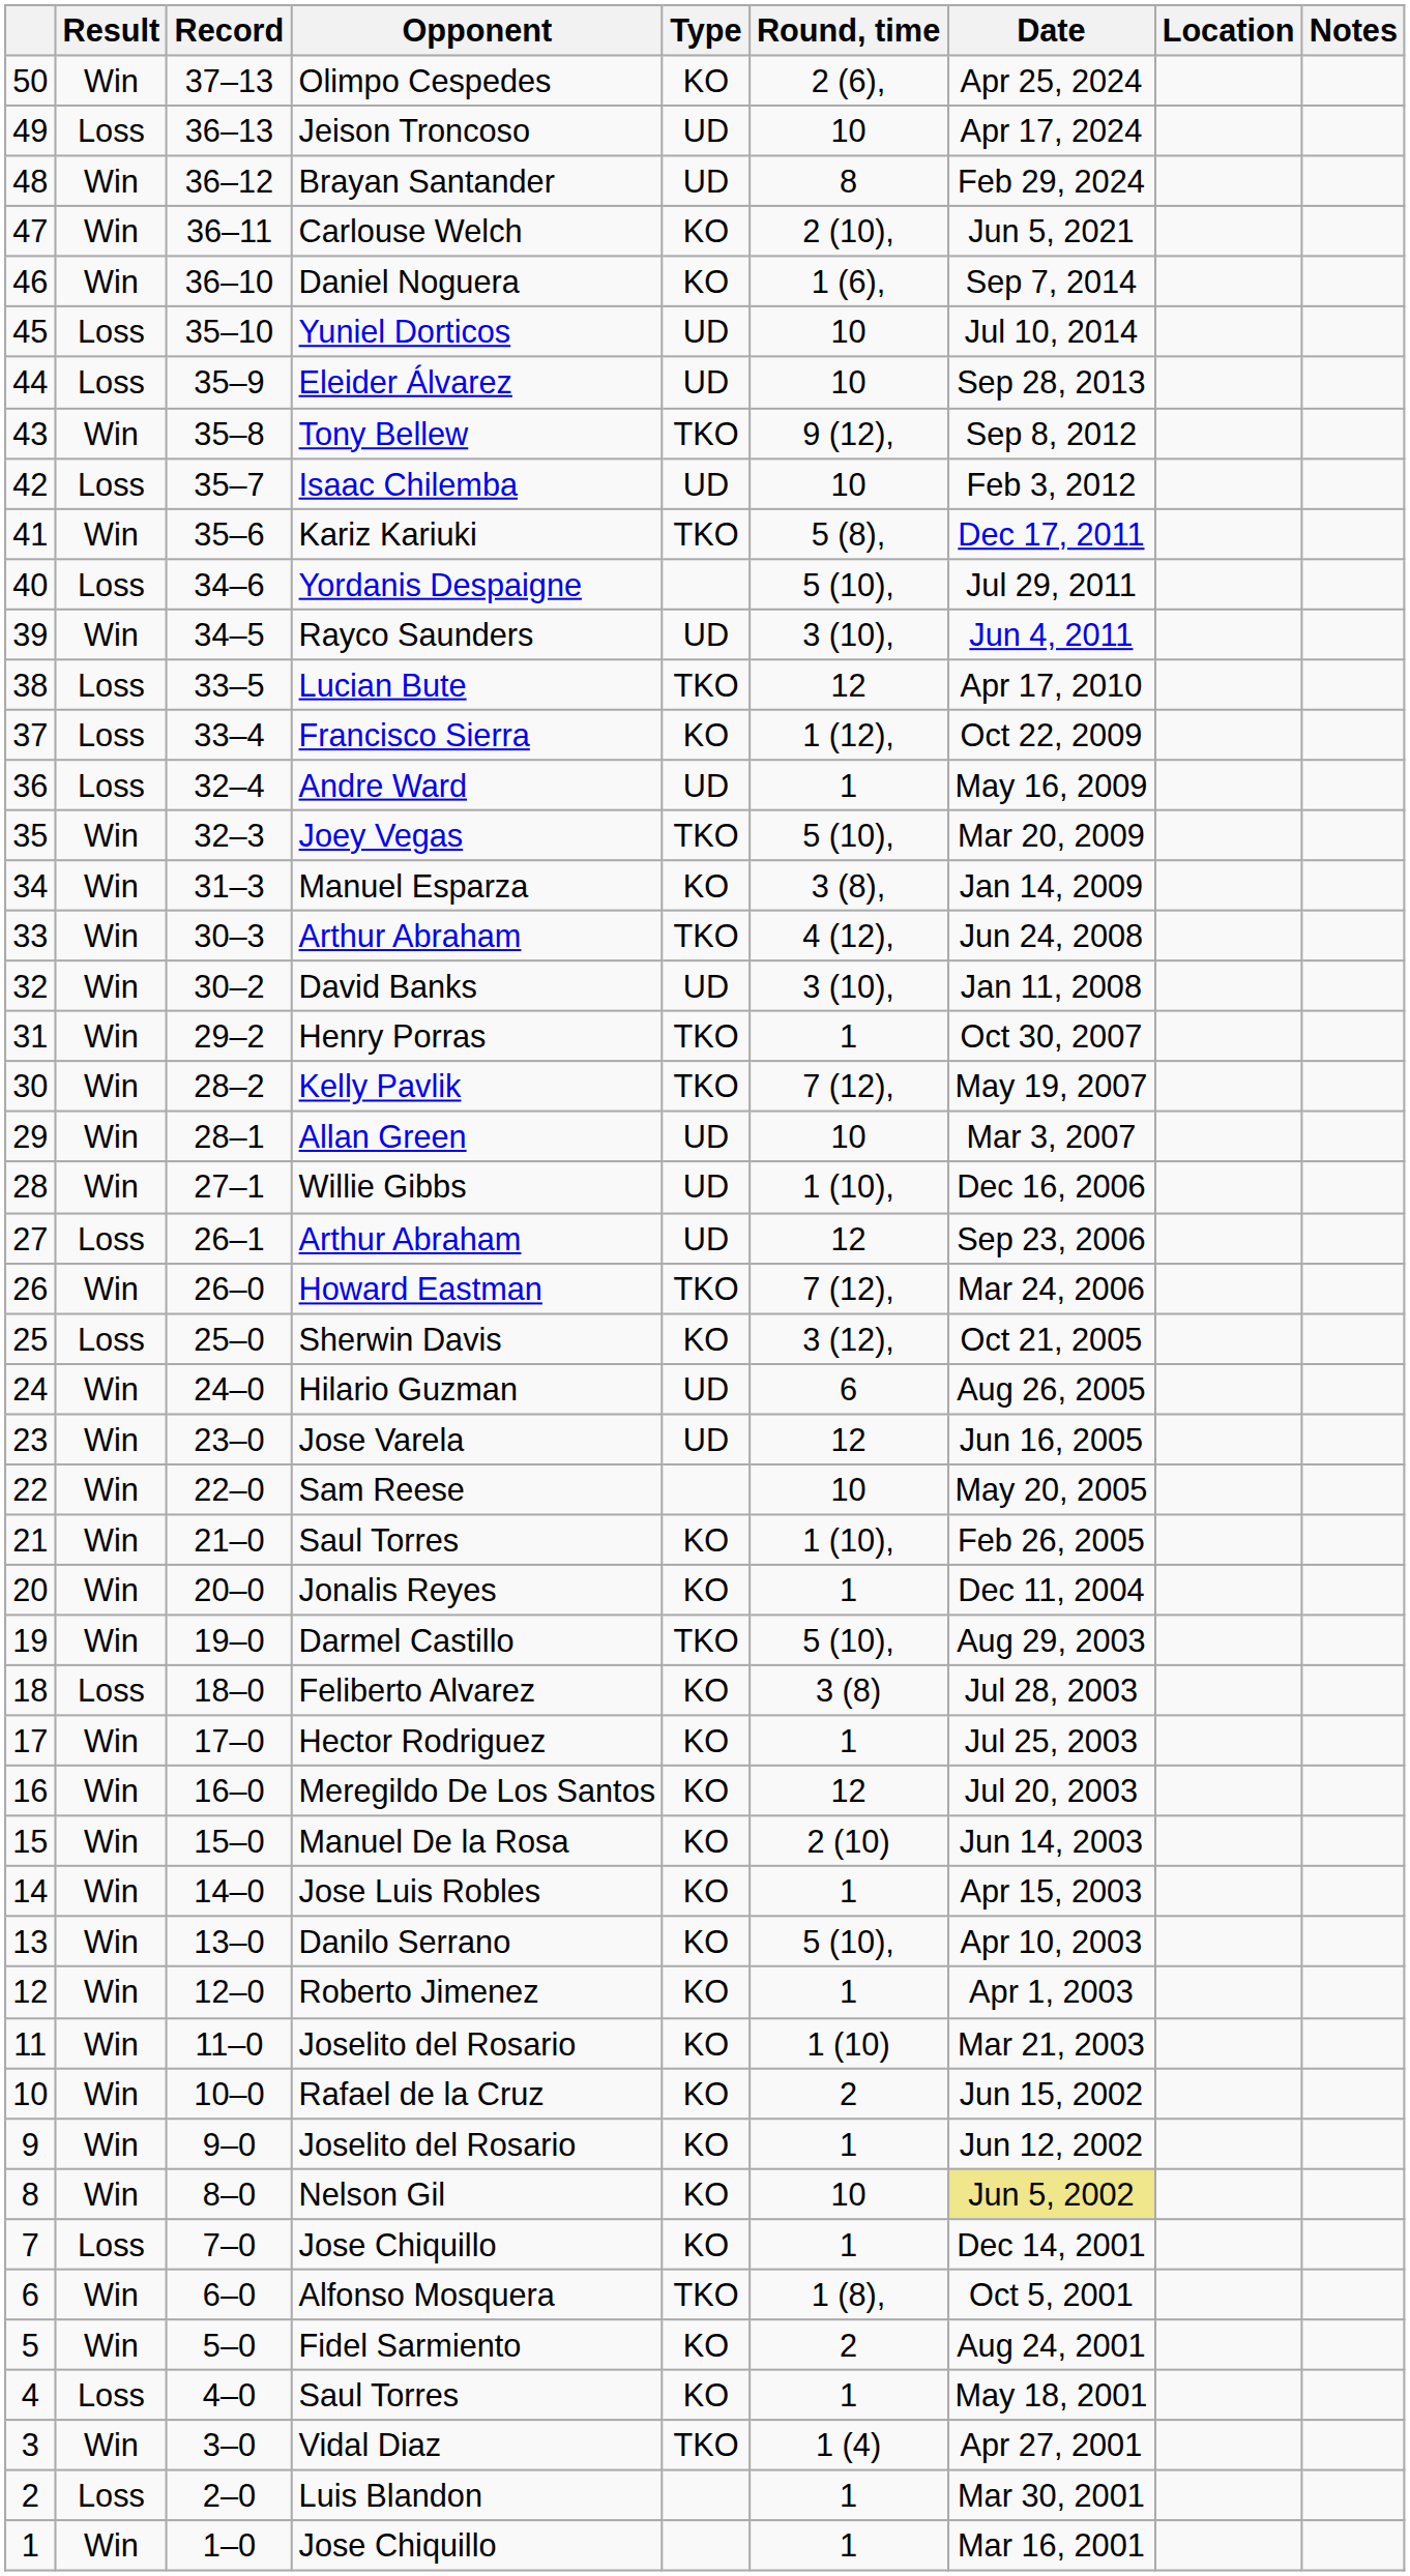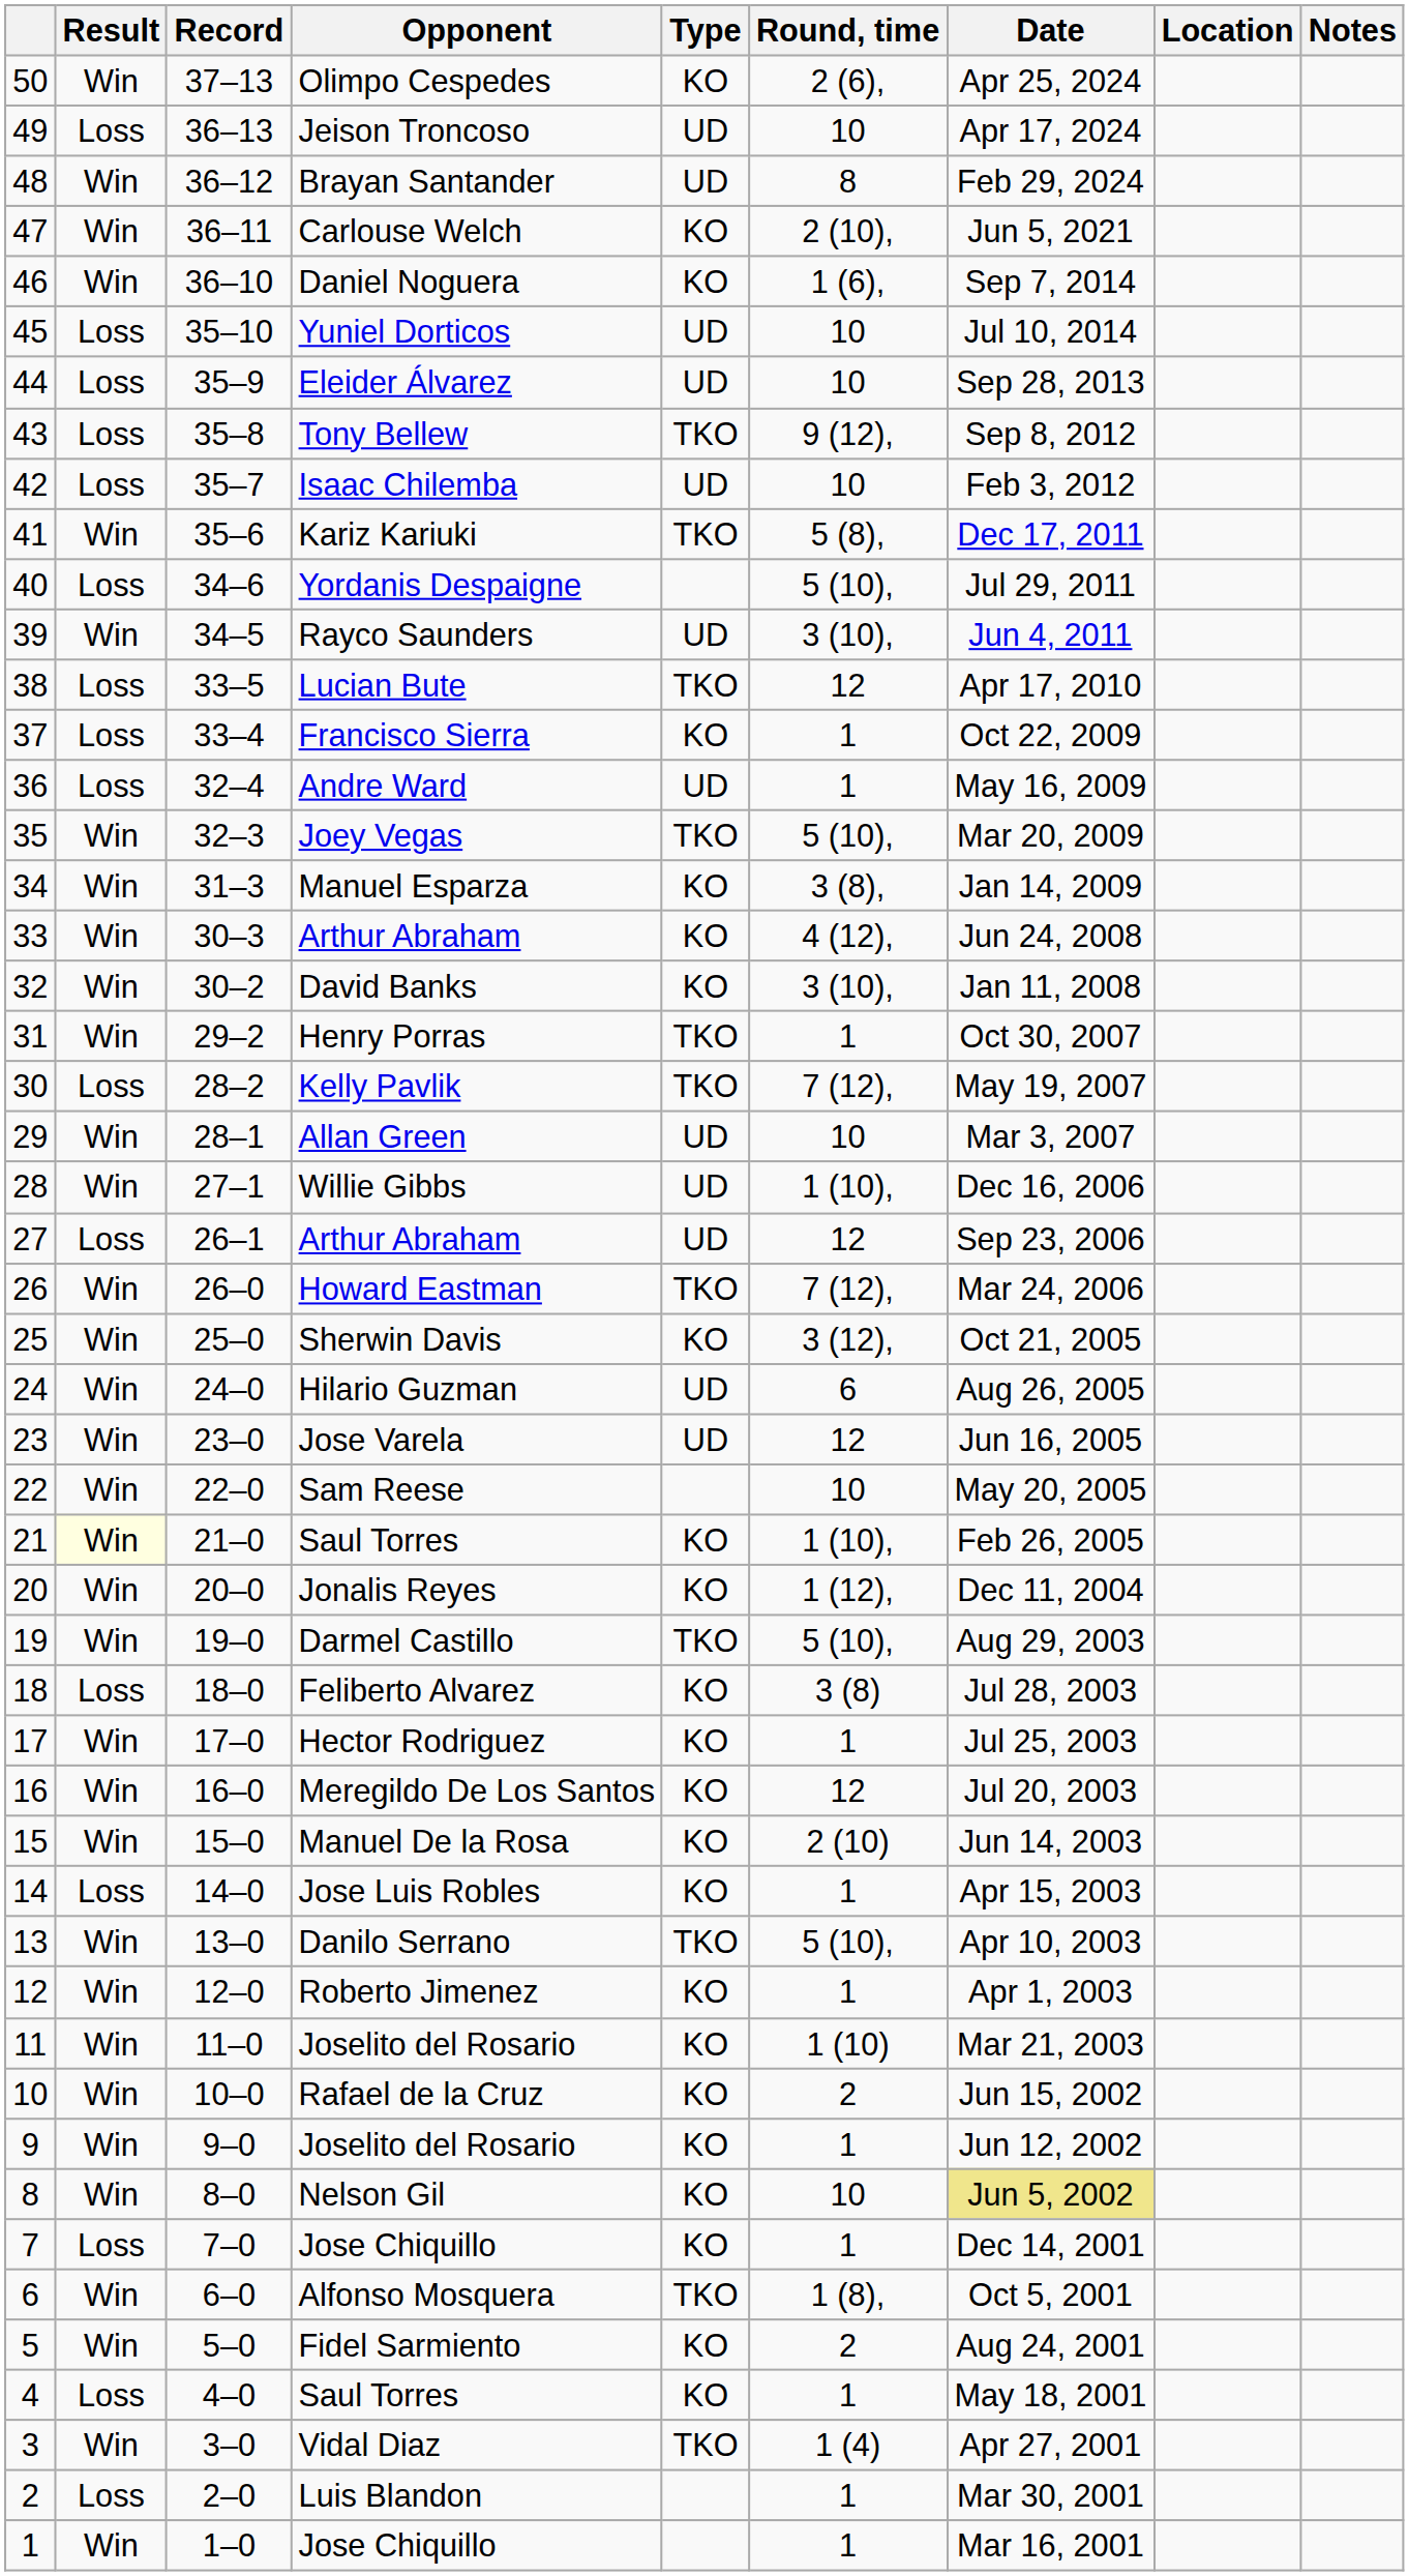Tony Bellew | Result: Win -> Loss
Francisco Sierra | Round, time: 1 (12), -> 1
33 / Arthur Abraham | Type: TKO -> KO
David Banks | Type: UD -> KO
Kelly Pavlik | Result: Win -> Loss
Sherwin Davis | Result: Loss -> Win
21 / Saul Torres | Result: no background -> lightyellow background
Jonalis Reyes | Round, time: 1 -> 1 (12),
Jose Luis Robles | Result: Win -> Loss
Danilo Serrano | Type: KO -> TKO
